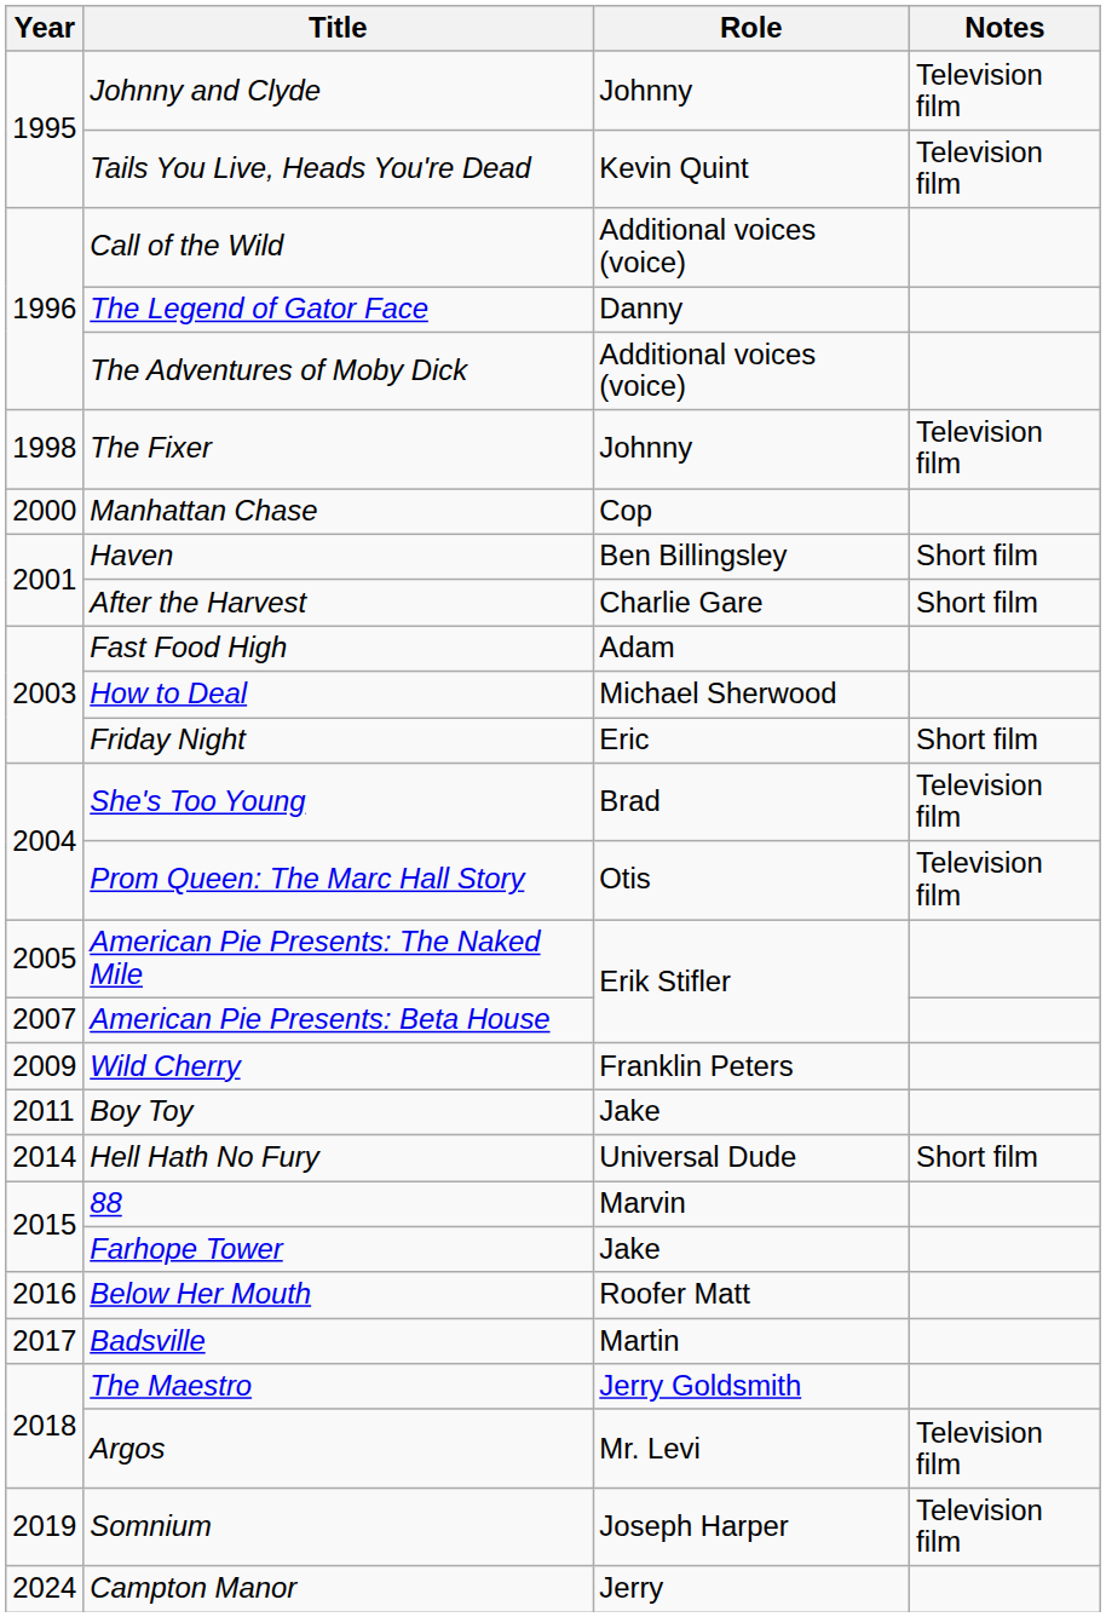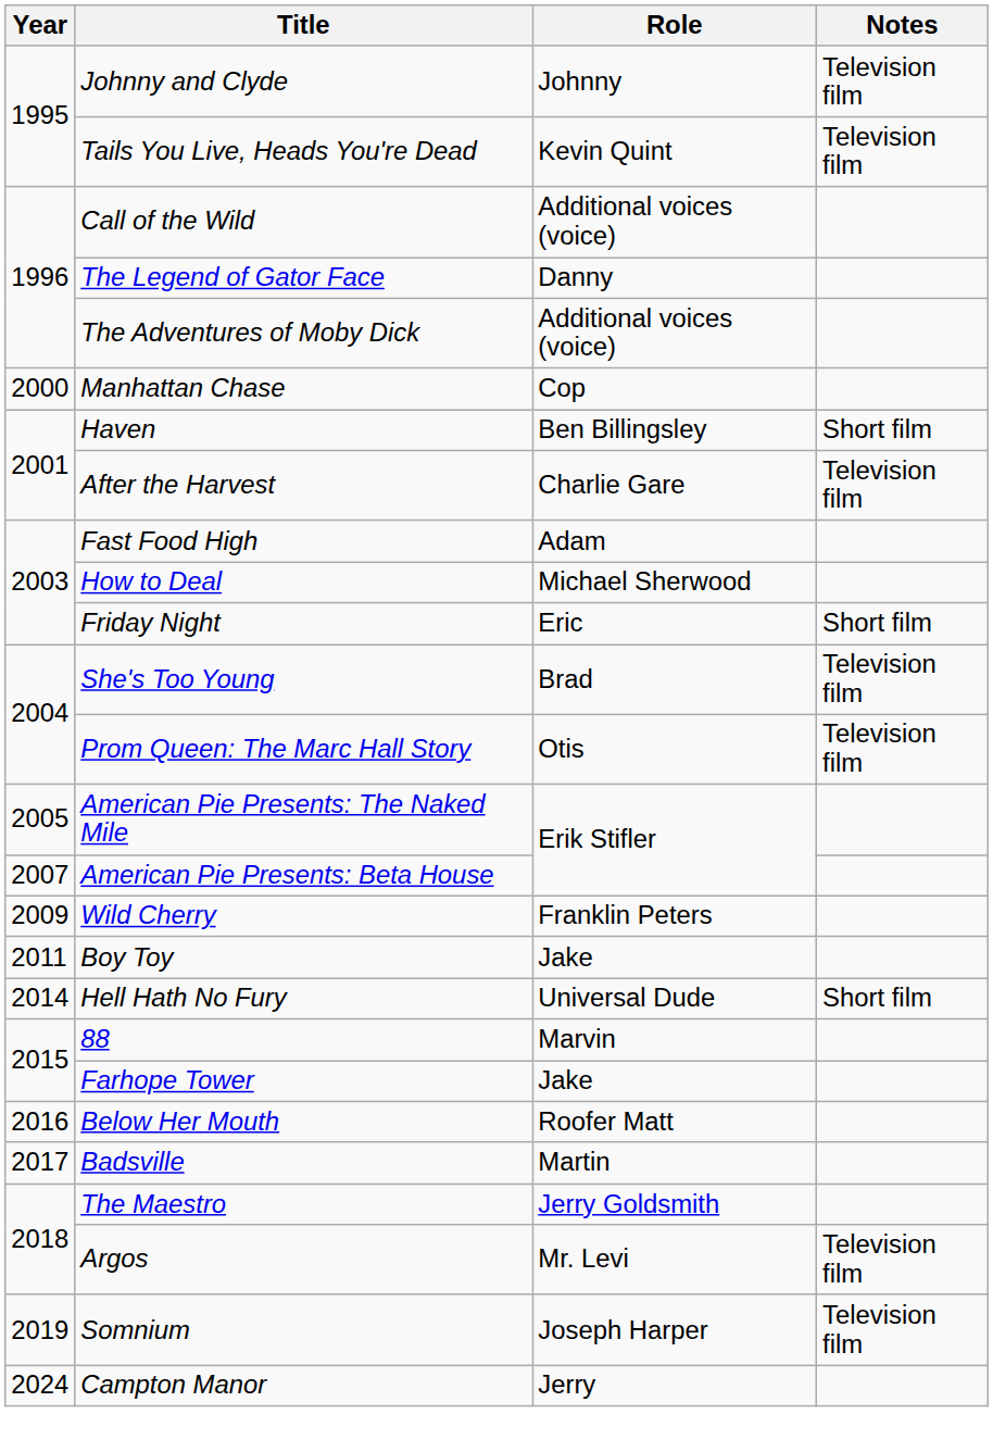- row: 1998 | The Fixer | Johnny | Television film
After the Harvest | Notes: Short film -> Television film
